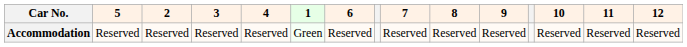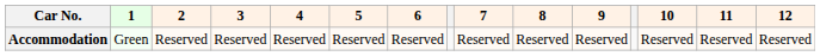columns swapped: 1 <-> 5
